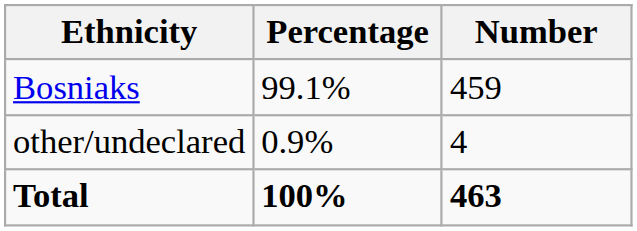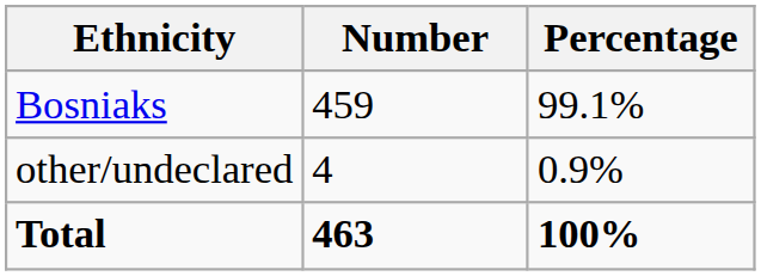columns swapped: Number <-> Percentage
